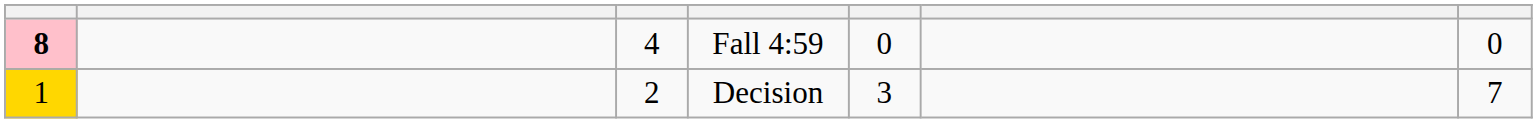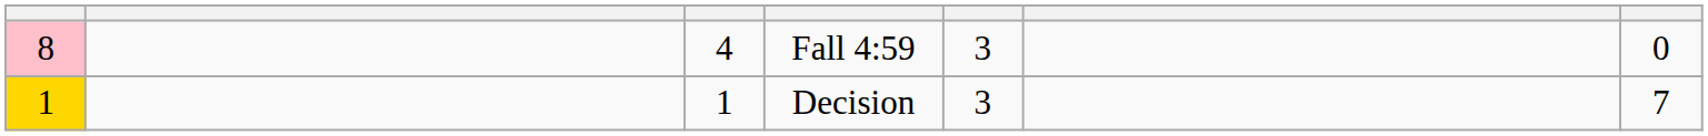Fall 4:59 | column 1: bold -> normal
Fall 4:59 | column 5: 0 -> 3
Decision | column 3: 2 -> 1
